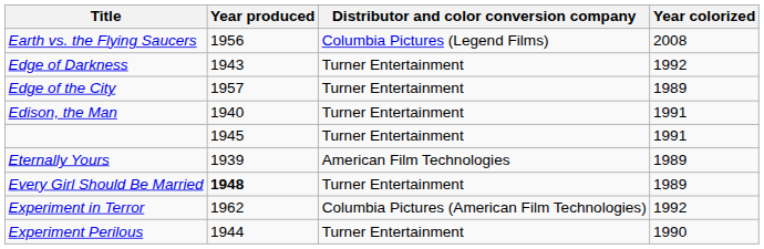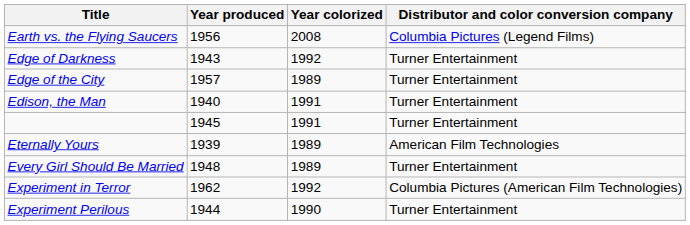columns swapped: Year colorized <-> Distributor and color conversion company
Every Girl Should Be Married | Year produced: bold -> normal
